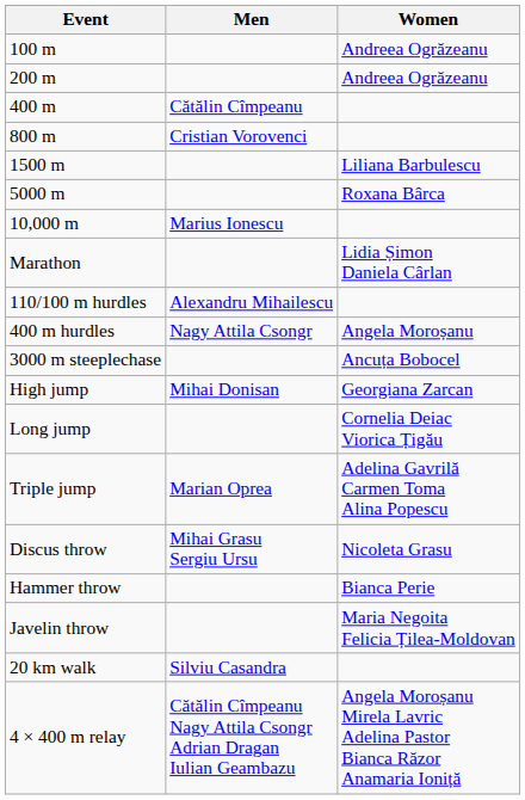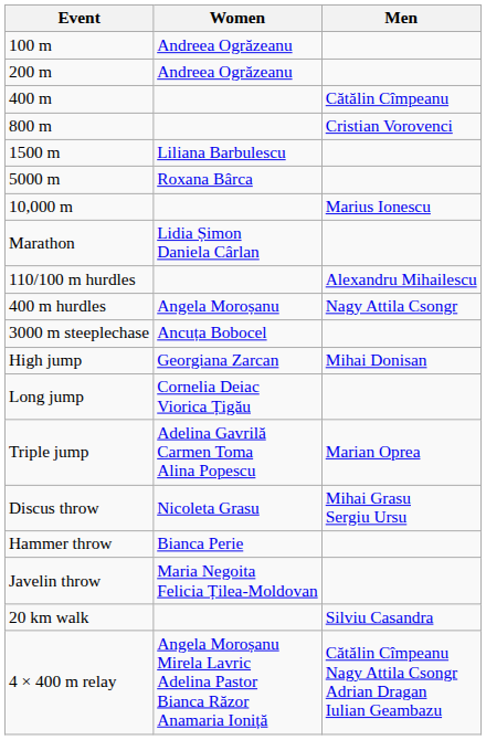columns swapped: Men <-> Women
